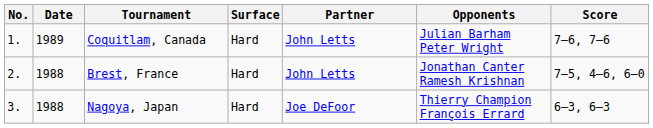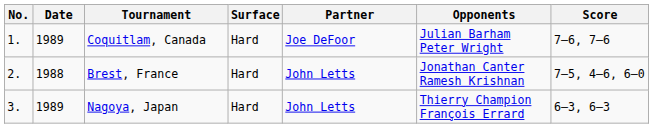Coquitlam, Canada | Partner: John Letts -> Joe DeFoor
Nagoya, Japan | Date: 1988 -> 1989
Nagoya, Japan | Partner: Joe DeFoor -> John Letts
